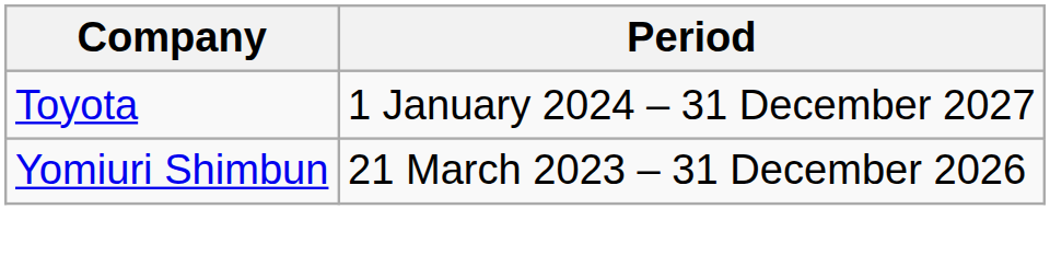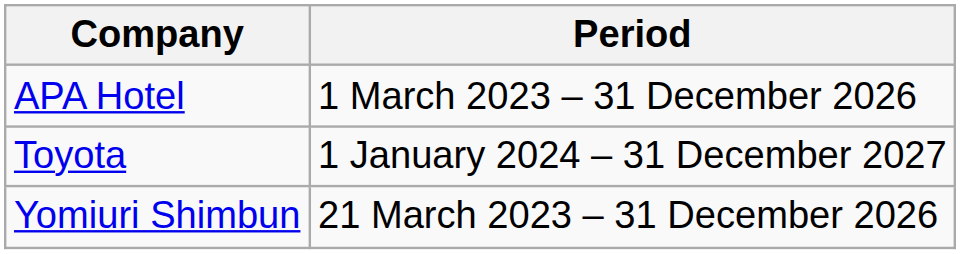+ row: APA Hotel | 1 March 2023 – 31 December 2026
